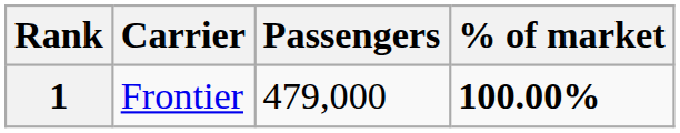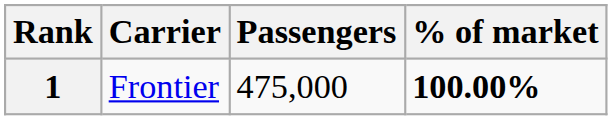1 | Passengers: 479,000 -> 475,000
